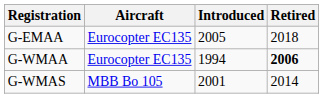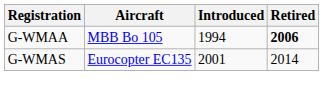- row: G-EMAA | Eurocopter EC135 | 2005 | 2018
G-WMAA | Aircraft: Eurocopter EC135 -> MBB Bo 105
G-WMAS | Aircraft: MBB Bo 105 -> Eurocopter EC135
